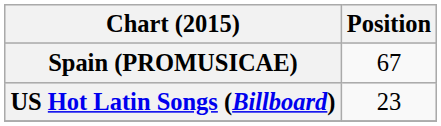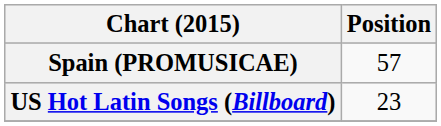Spain (PROMUSICAE) | Position: 67 -> 57
